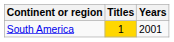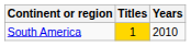South America | Years: 2001 -> 2010
